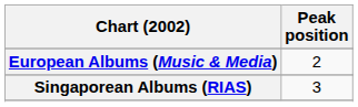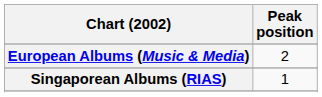Singaporean Albums (RIAS) | Peak position: 3 -> 1
